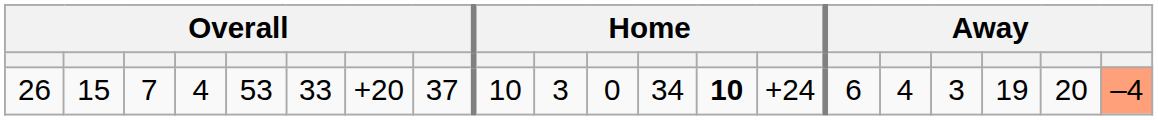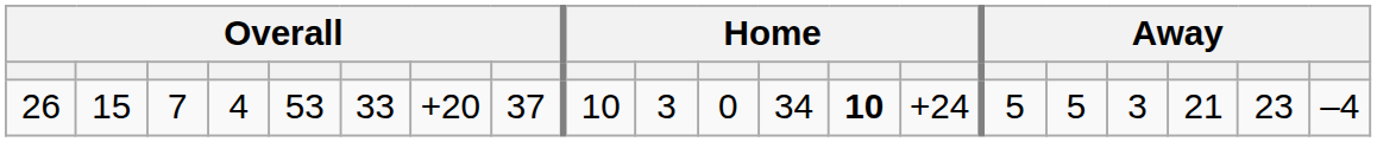26 | column 15: 6 -> 5
26 | column 16: 4 -> 5
26 | column 18: 19 -> 21
26 | column 19: 20 -> 23
26 | column 20: lightsalmon background -> no background
